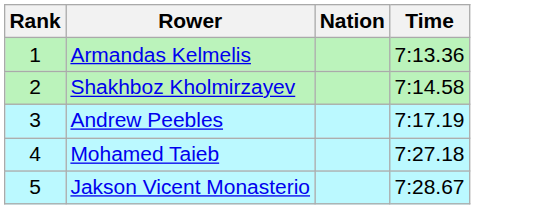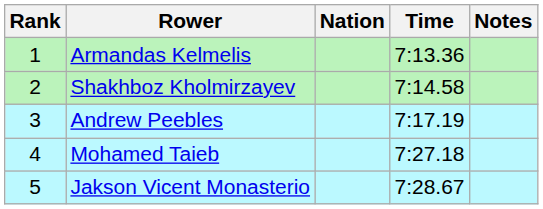+ column: Notes
